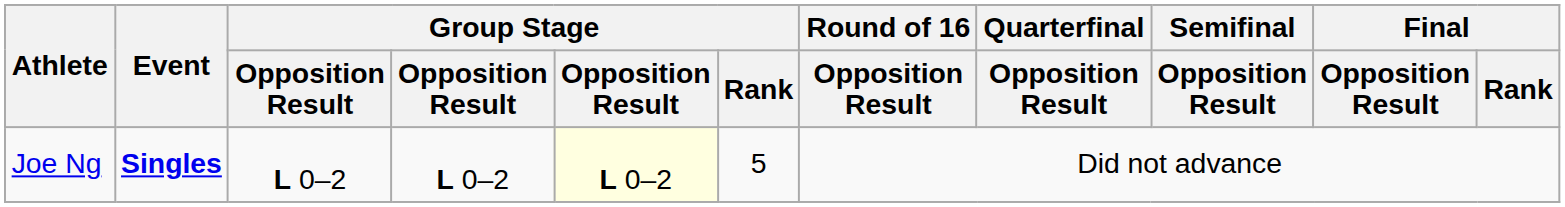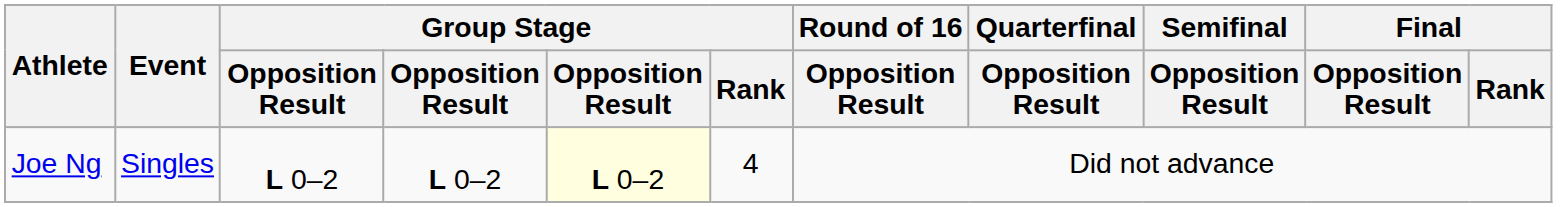Joe Ng | Event: bold -> normal
Joe Ng | Group Stage / Rank: 5 -> 4
